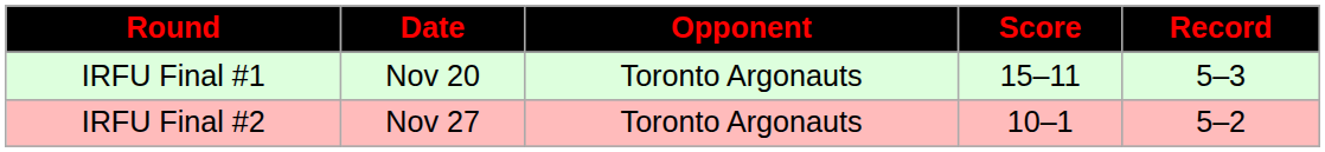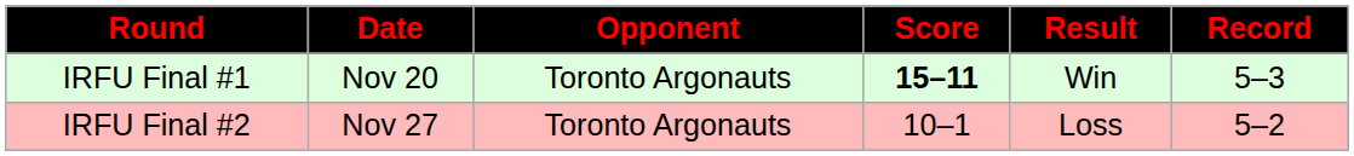+ column: Result | Win | Loss
IRFU Final #1 | Score: normal -> bold
